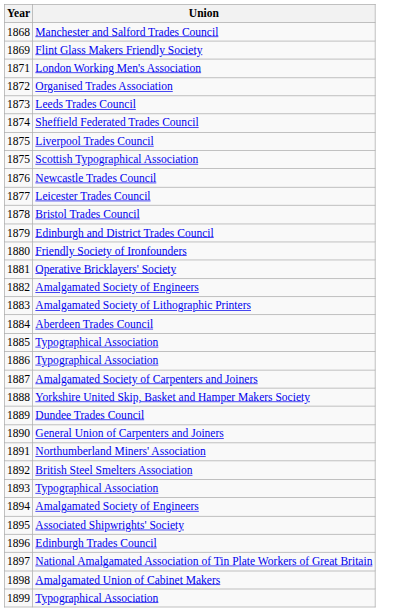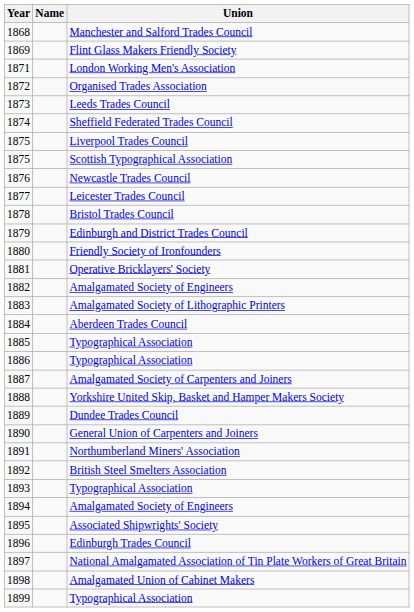+ column: Name
